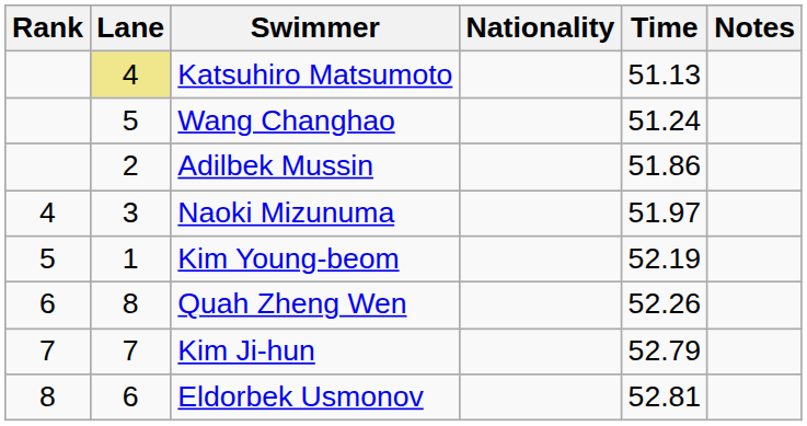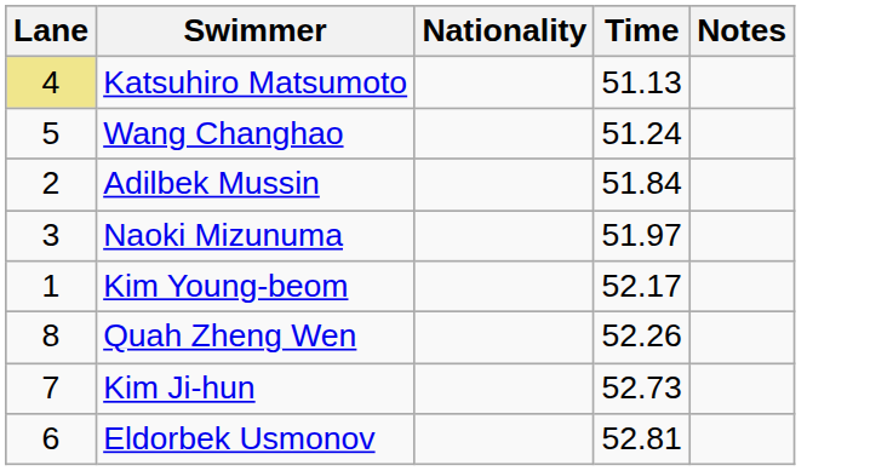- column: Rank | 4 | 5 | 6 | 7 | 8
Adilbek Mussin | Time: 51.86 -> 51.84
Kim Young-beom | Time: 52.19 -> 52.17
Kim Ji-hun | Time: 52.79 -> 52.73
